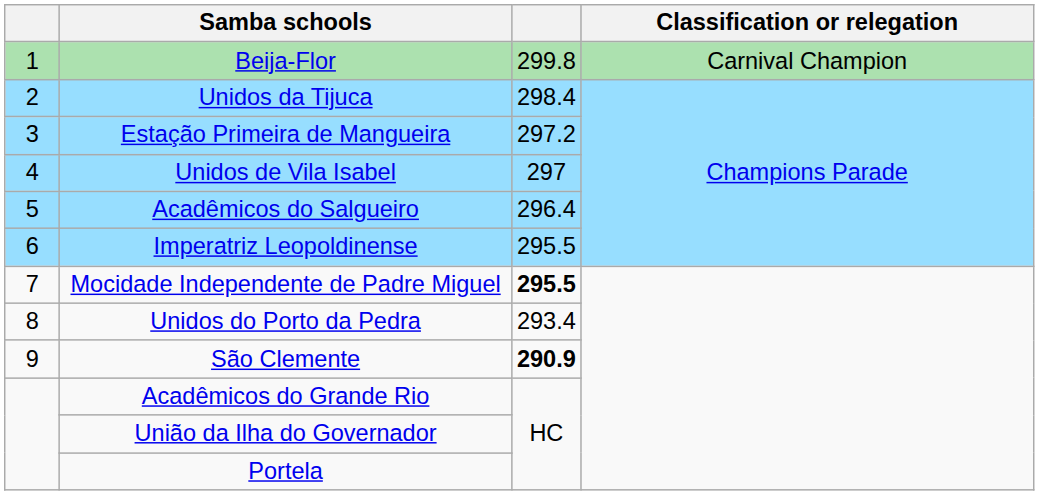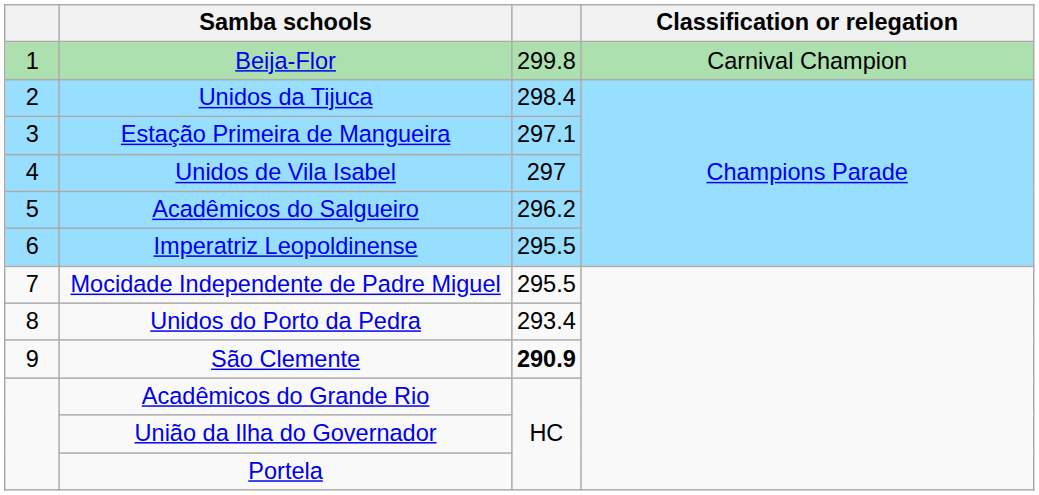Estação Primeira de Mangueira | column 3: 297.2 -> 297.1
Acadêmicos do Salgueiro | column 3: 296.4 -> 296.2
Mocidade Independente de Padre Miguel | column 3: bold -> normal
